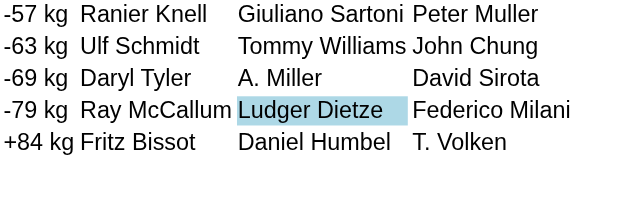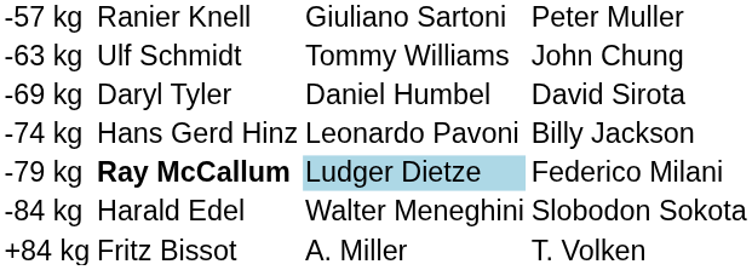-69 kg | column 3: A. Miller -> Daniel Humbel
+ row: -74 kg | Hans Gerd Hinz | Leonardo Pavoni | Billy Jackson
-79 kg | column 2: normal -> bold
+ row: -84 kg | Harald Edel | Walter Meneghini | Slobodon Sokota
+84 kg | column 3: Daniel Humbel -> A. Miller
